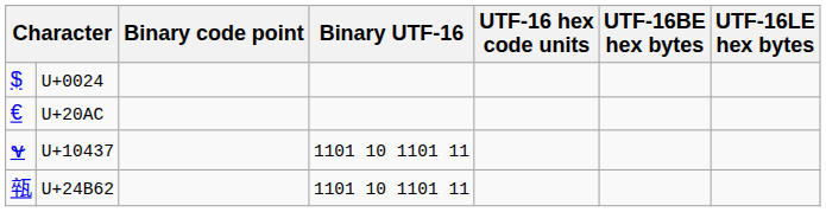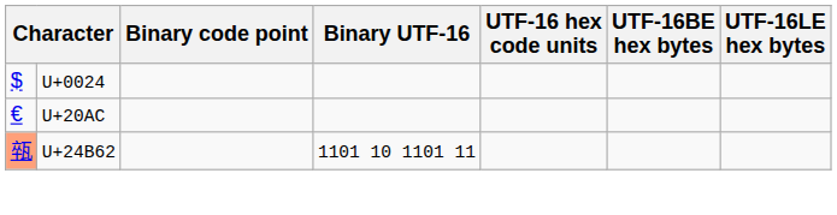- row: 𐐷 | U+10437 | 1101 10 1101 11
U+24B62 | column 1: no background -> lightsalmon background
